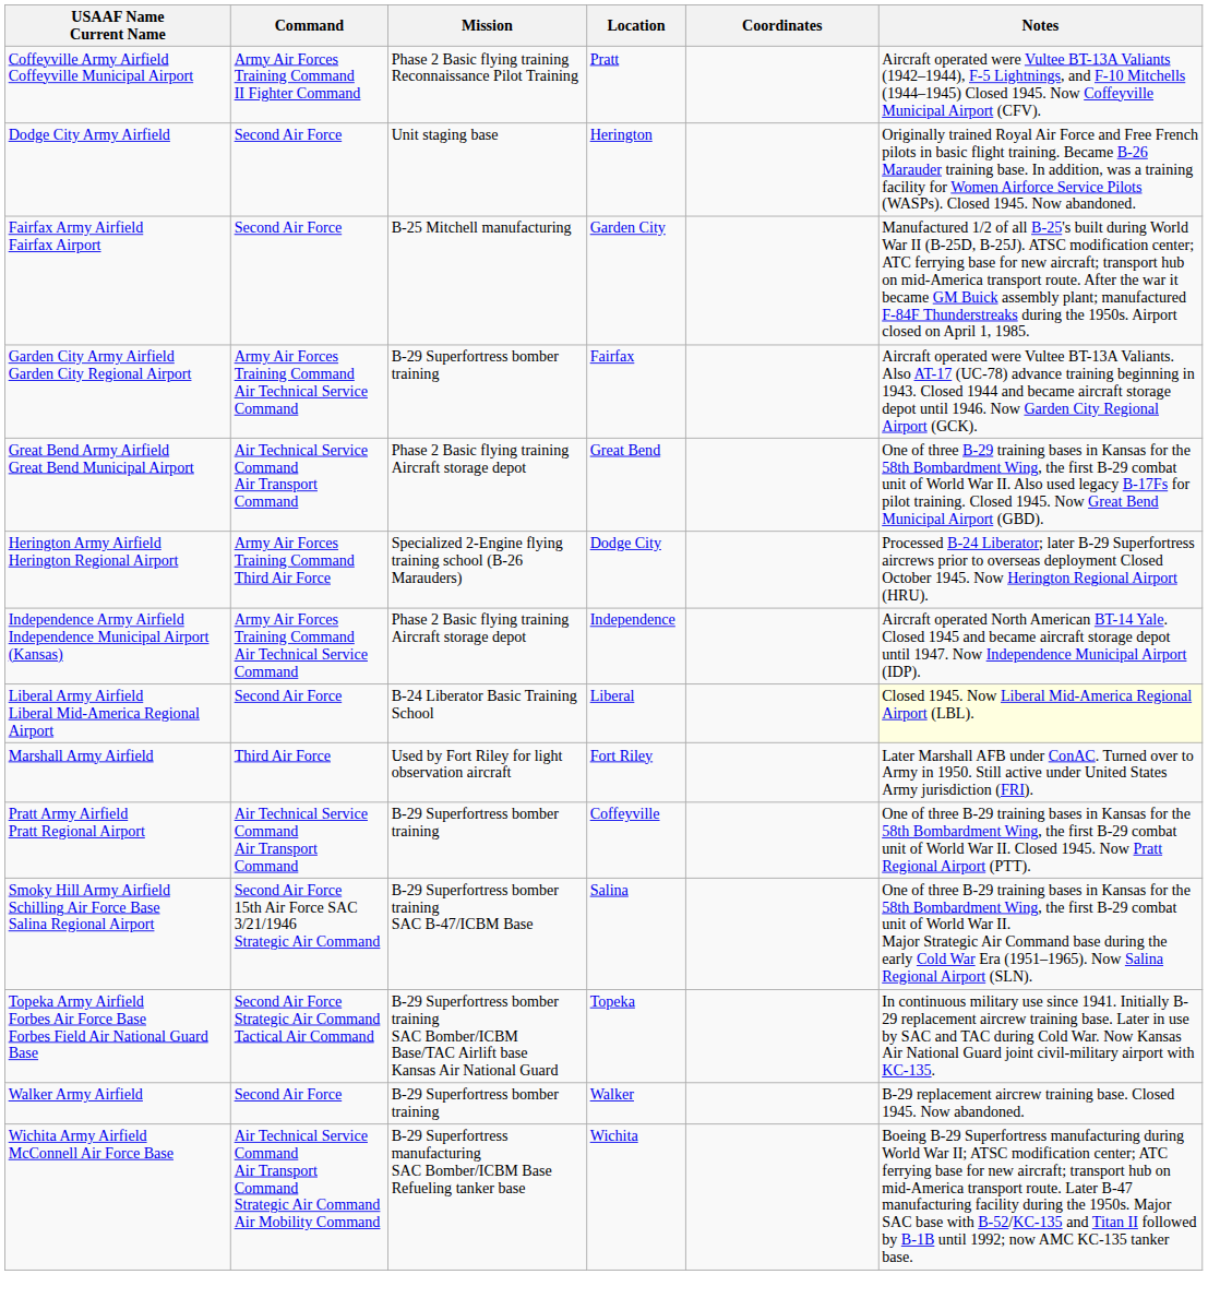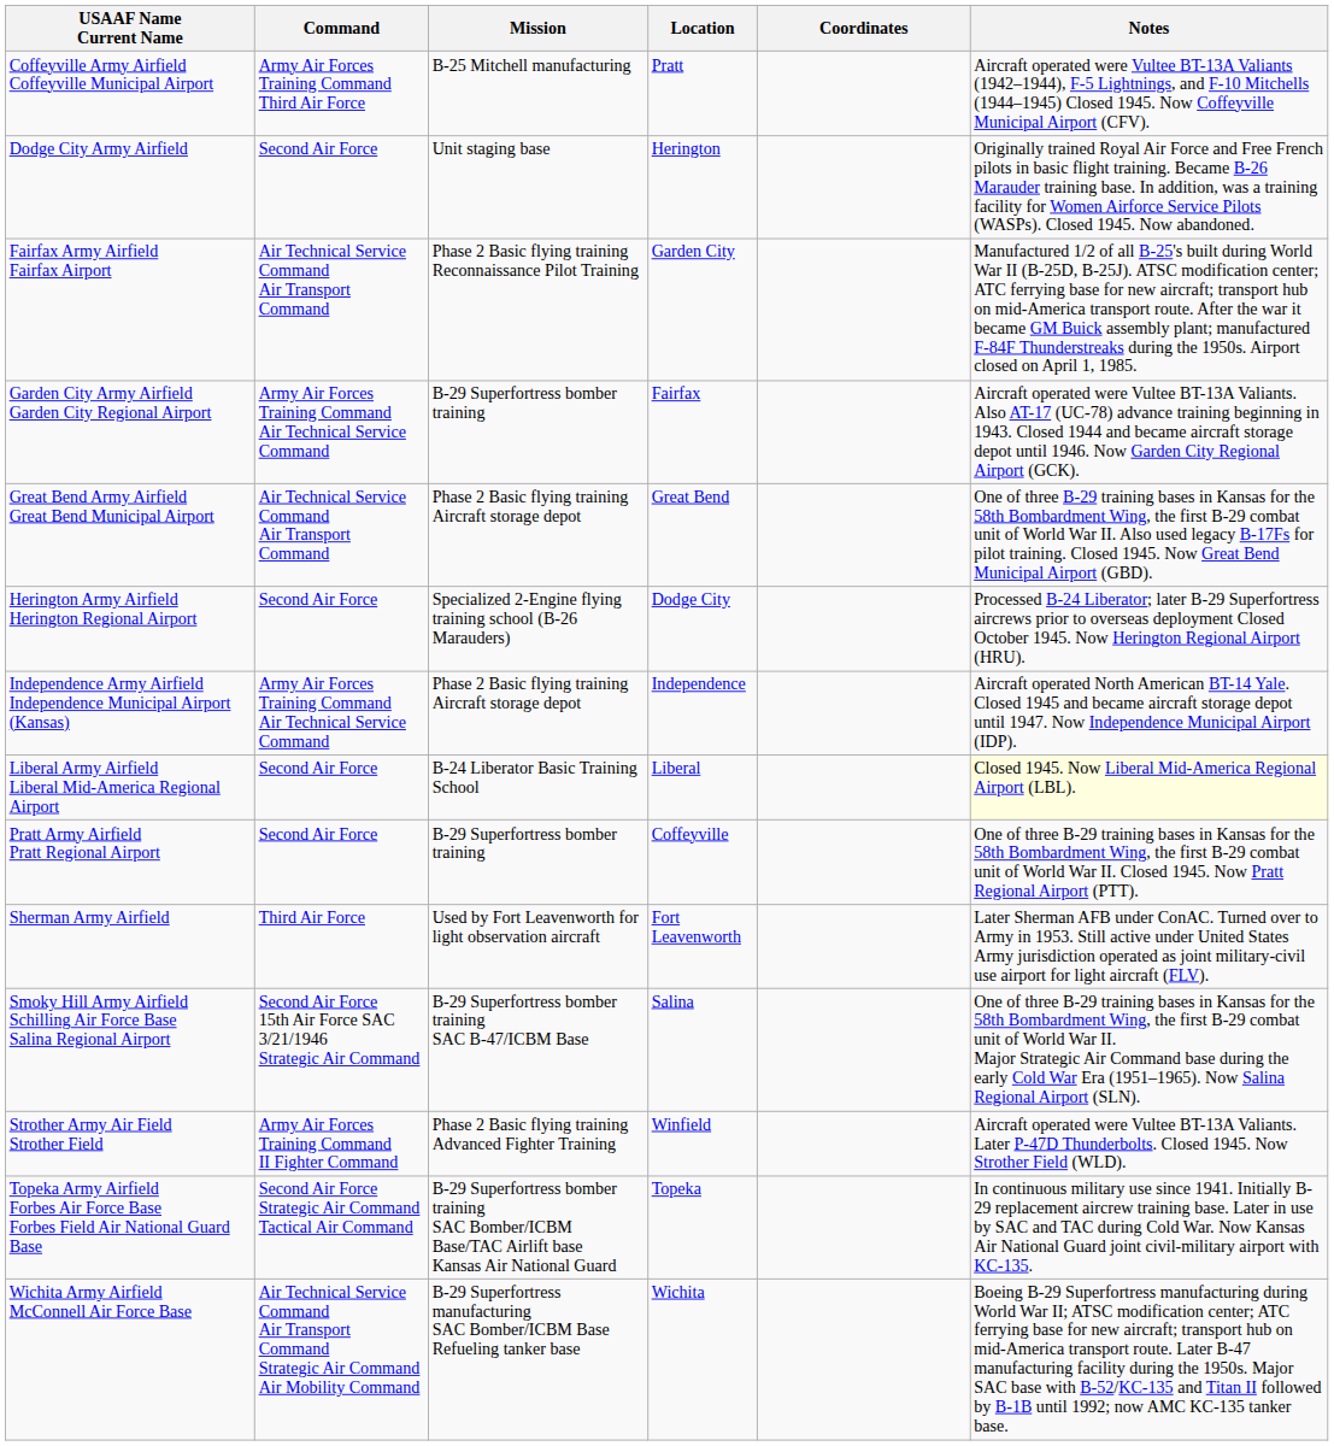Coffeyville Army Airfield Coffeyville Municipal Airport | Command: Army Air Forces Training Command II Fighter Command -> Army Air Forces Training Command Third Air Force
Coffeyville Army Airfield Coffeyville Municipal Airport | Mission: Phase 2 Basic flying training Reconnaissance Pilot Training -> B-25 Mitchell manufacturing
Fairfax Army Airfield Fairfax Airport | Command: Second Air Force -> Air Technical Service Command Air Transport Command
Fairfax Army Airfield Fairfax Airport | Mission: B-25 Mitchell manufacturing -> Phase 2 Basic flying training Reconnaissance Pilot Training
Herington Army Airfield Herington Regional Airport | Command: Army Air Forces Training Command Third Air Force -> Second Air Force
- row: Marshall Army Airfield | Third Air Force | Used by Fort Riley for light observation aircraft | Fort Riley | Later Marshall AFB under ConAC. Turned over to Army in 1950. Still active under United States Army jurisdiction (FRI).
Pratt Army Airfield Pratt Regional Airport | Command: Air Technical Service Command Air Transport Command -> Second Air Force
+ row: Sherman Army Airfield | Third Air Force | Used by Fort Leavenworth for light observation aircraft | Fort Leavenworth | Later Sherman AFB under ConAC. Turned over to Army in 1953. Still active under United States Army jurisdiction operated as joint military-civil use airport for light aircraft (FLV).
+ row: Strother Army Air Field Strother Field | Army Air Forces Training Command II Fighter Command | Phase 2 Basic flying training Advanced Fighter Training | Winfield | Aircraft operated were Vultee BT-13A Valiants. Later P-47D Thunderbolts. Closed 1945. Now Strother Field (WLD).
- row: Walker Army Airfield | Second Air Force | B-29 Superfortress bomber training | Walker | B-29 replacement aircrew training base. Closed 1945. Now abandoned.
